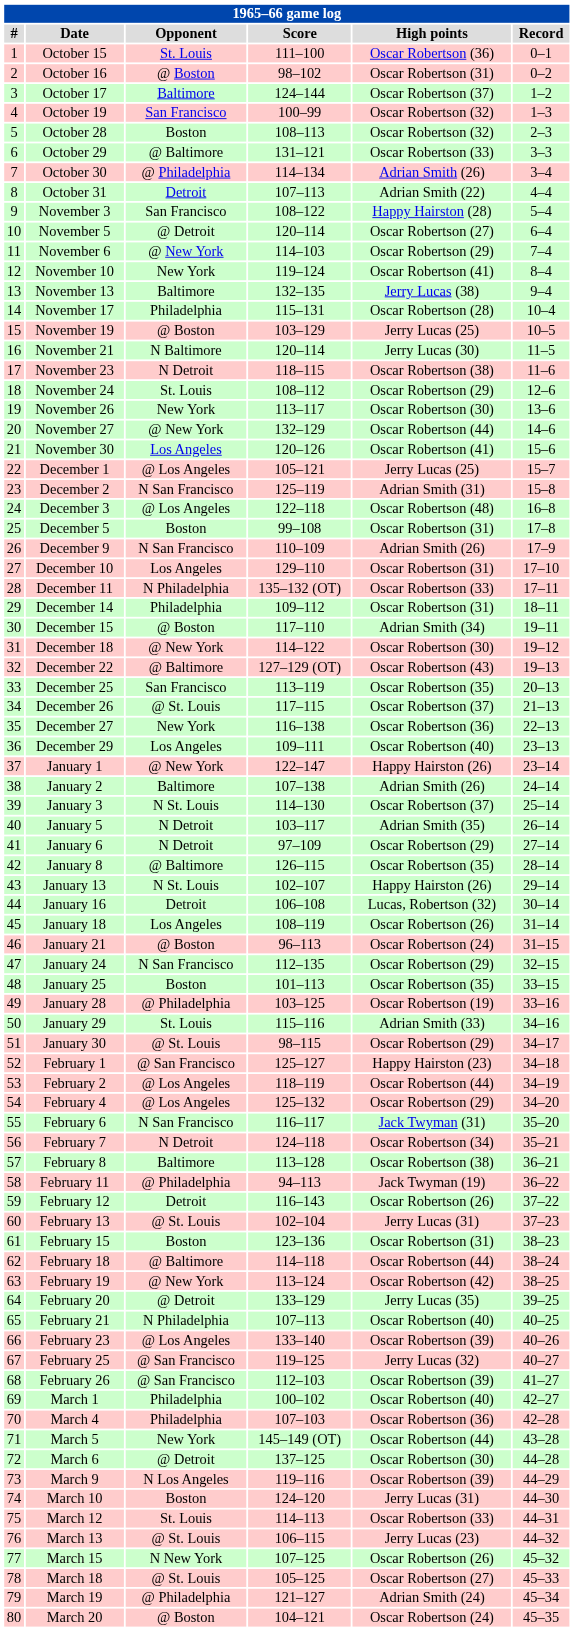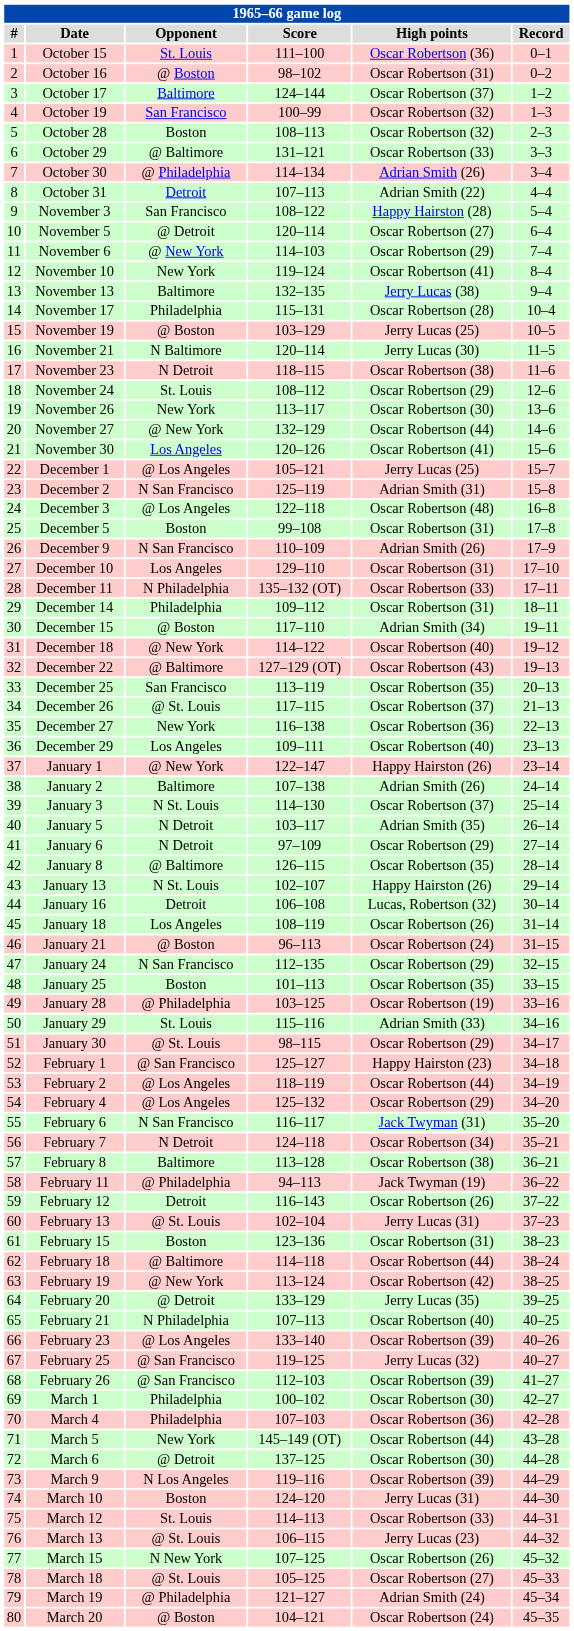December 18 | High points: Oscar Robertson (30) -> Oscar Robertson (40)
March 1 | High points: Oscar Robertson (40) -> Oscar Robertson (30)
